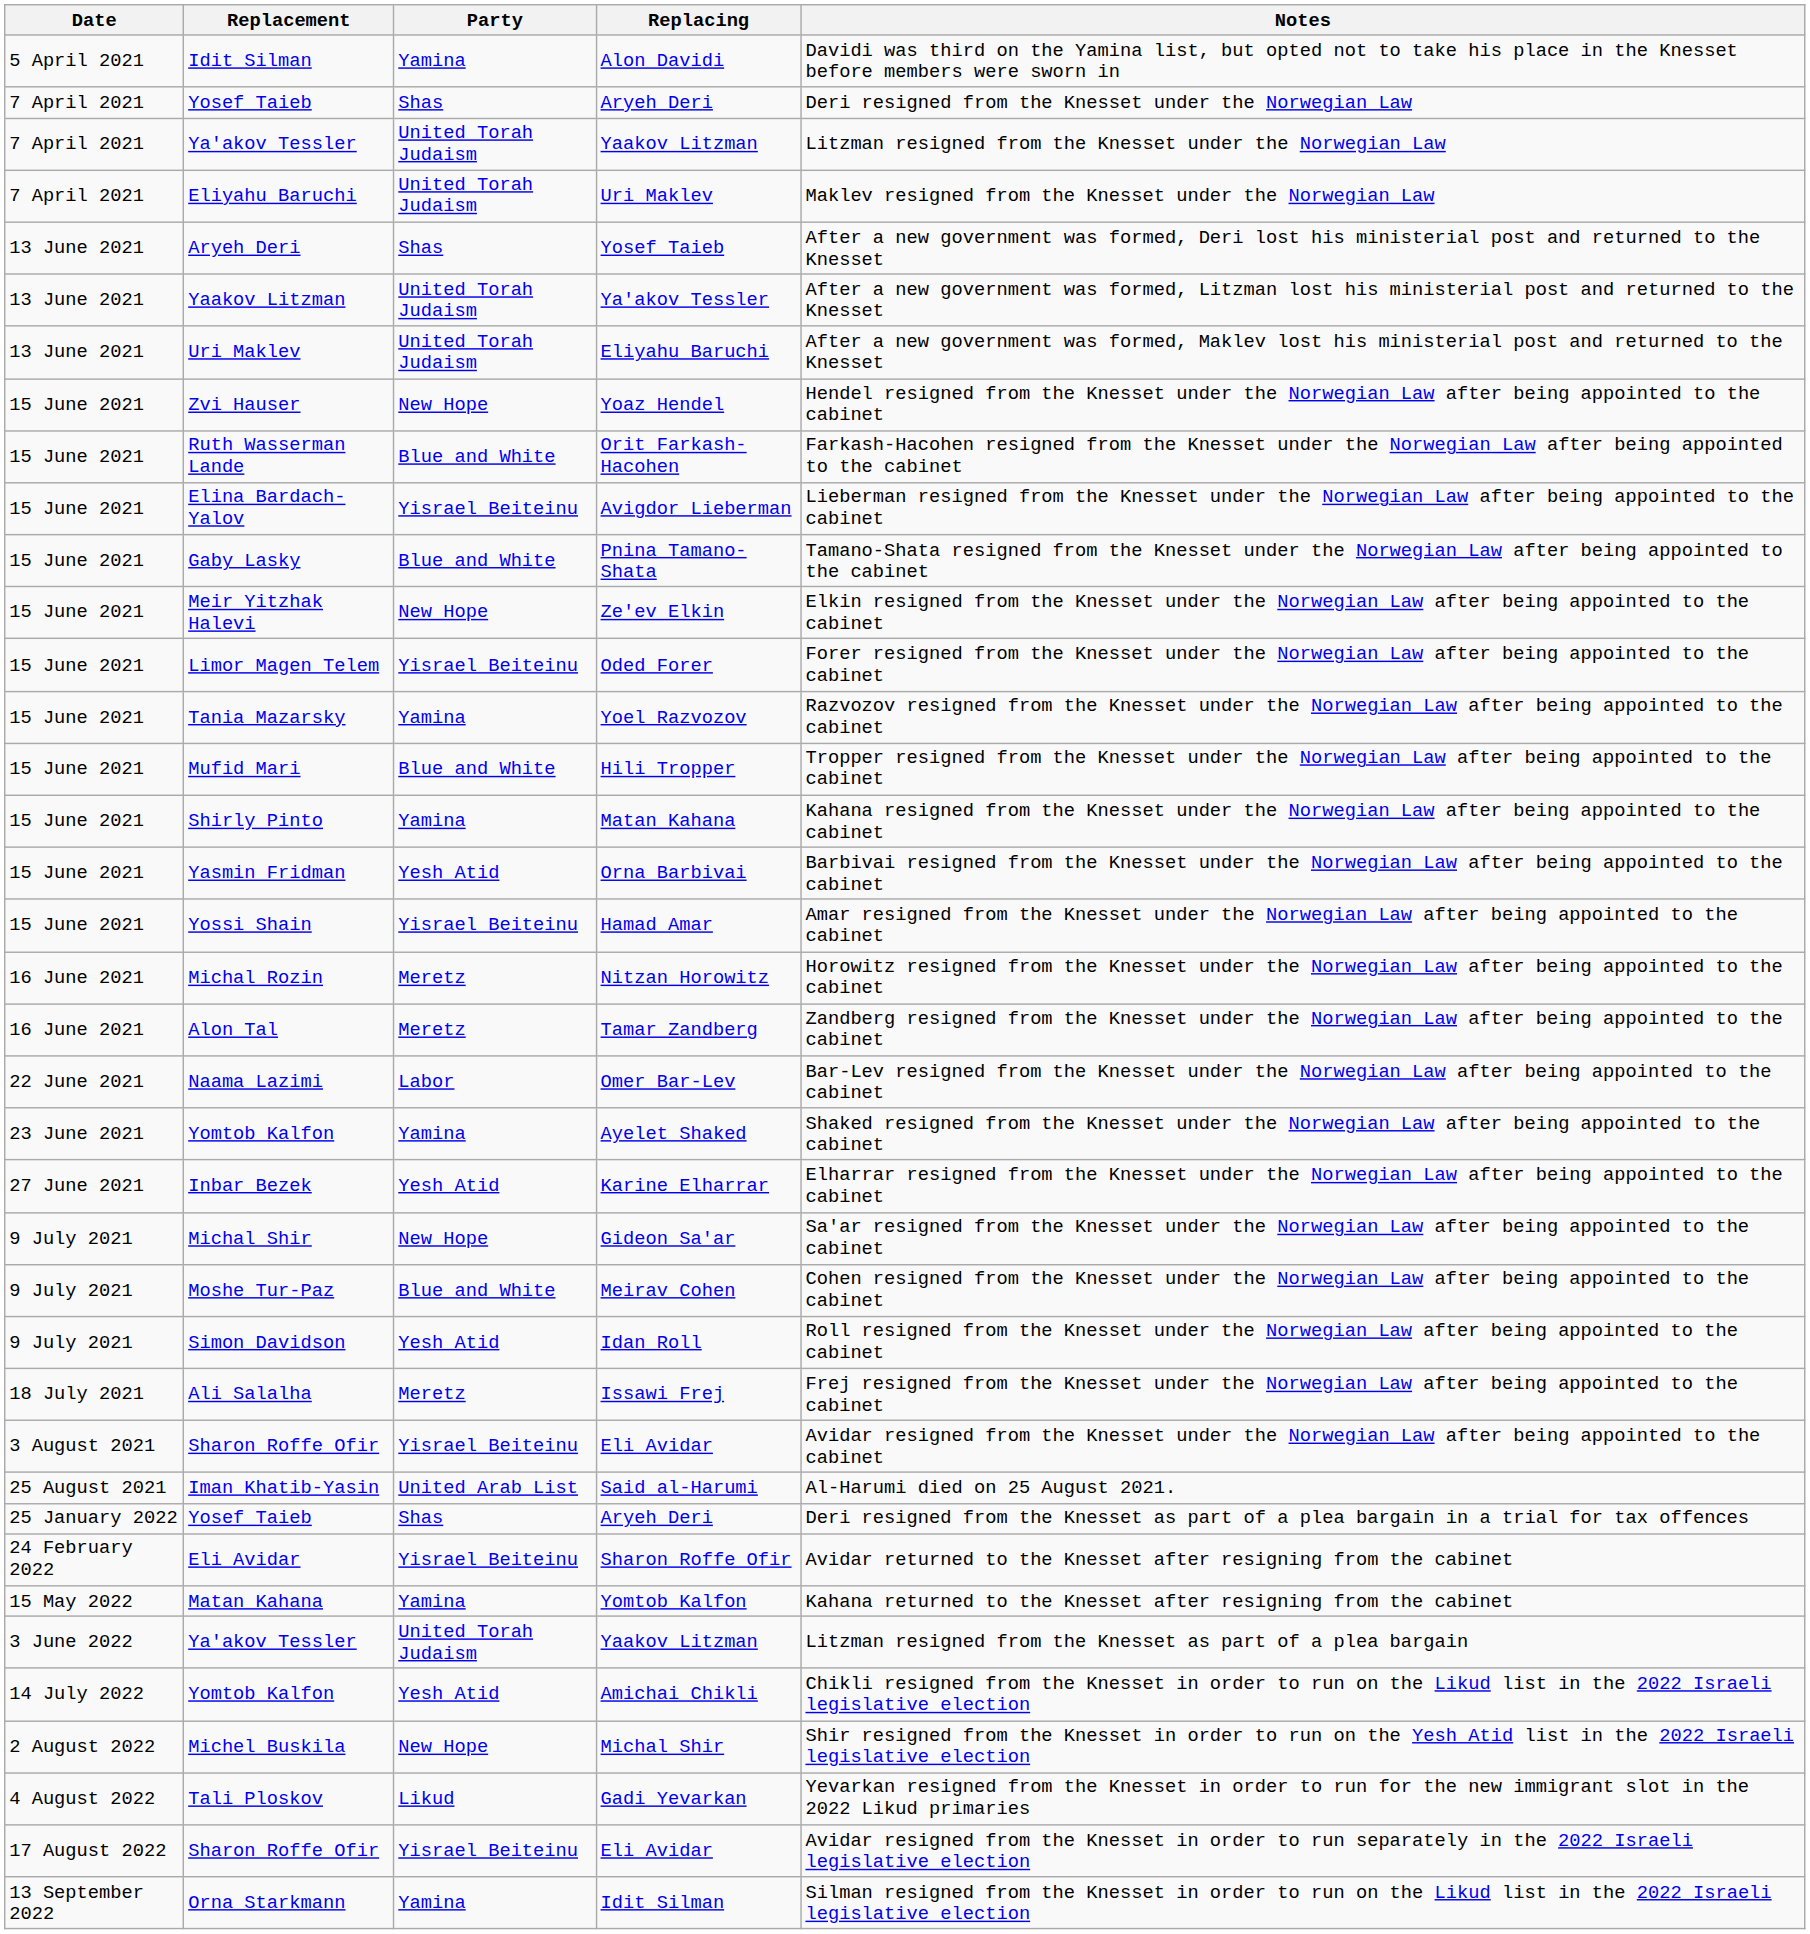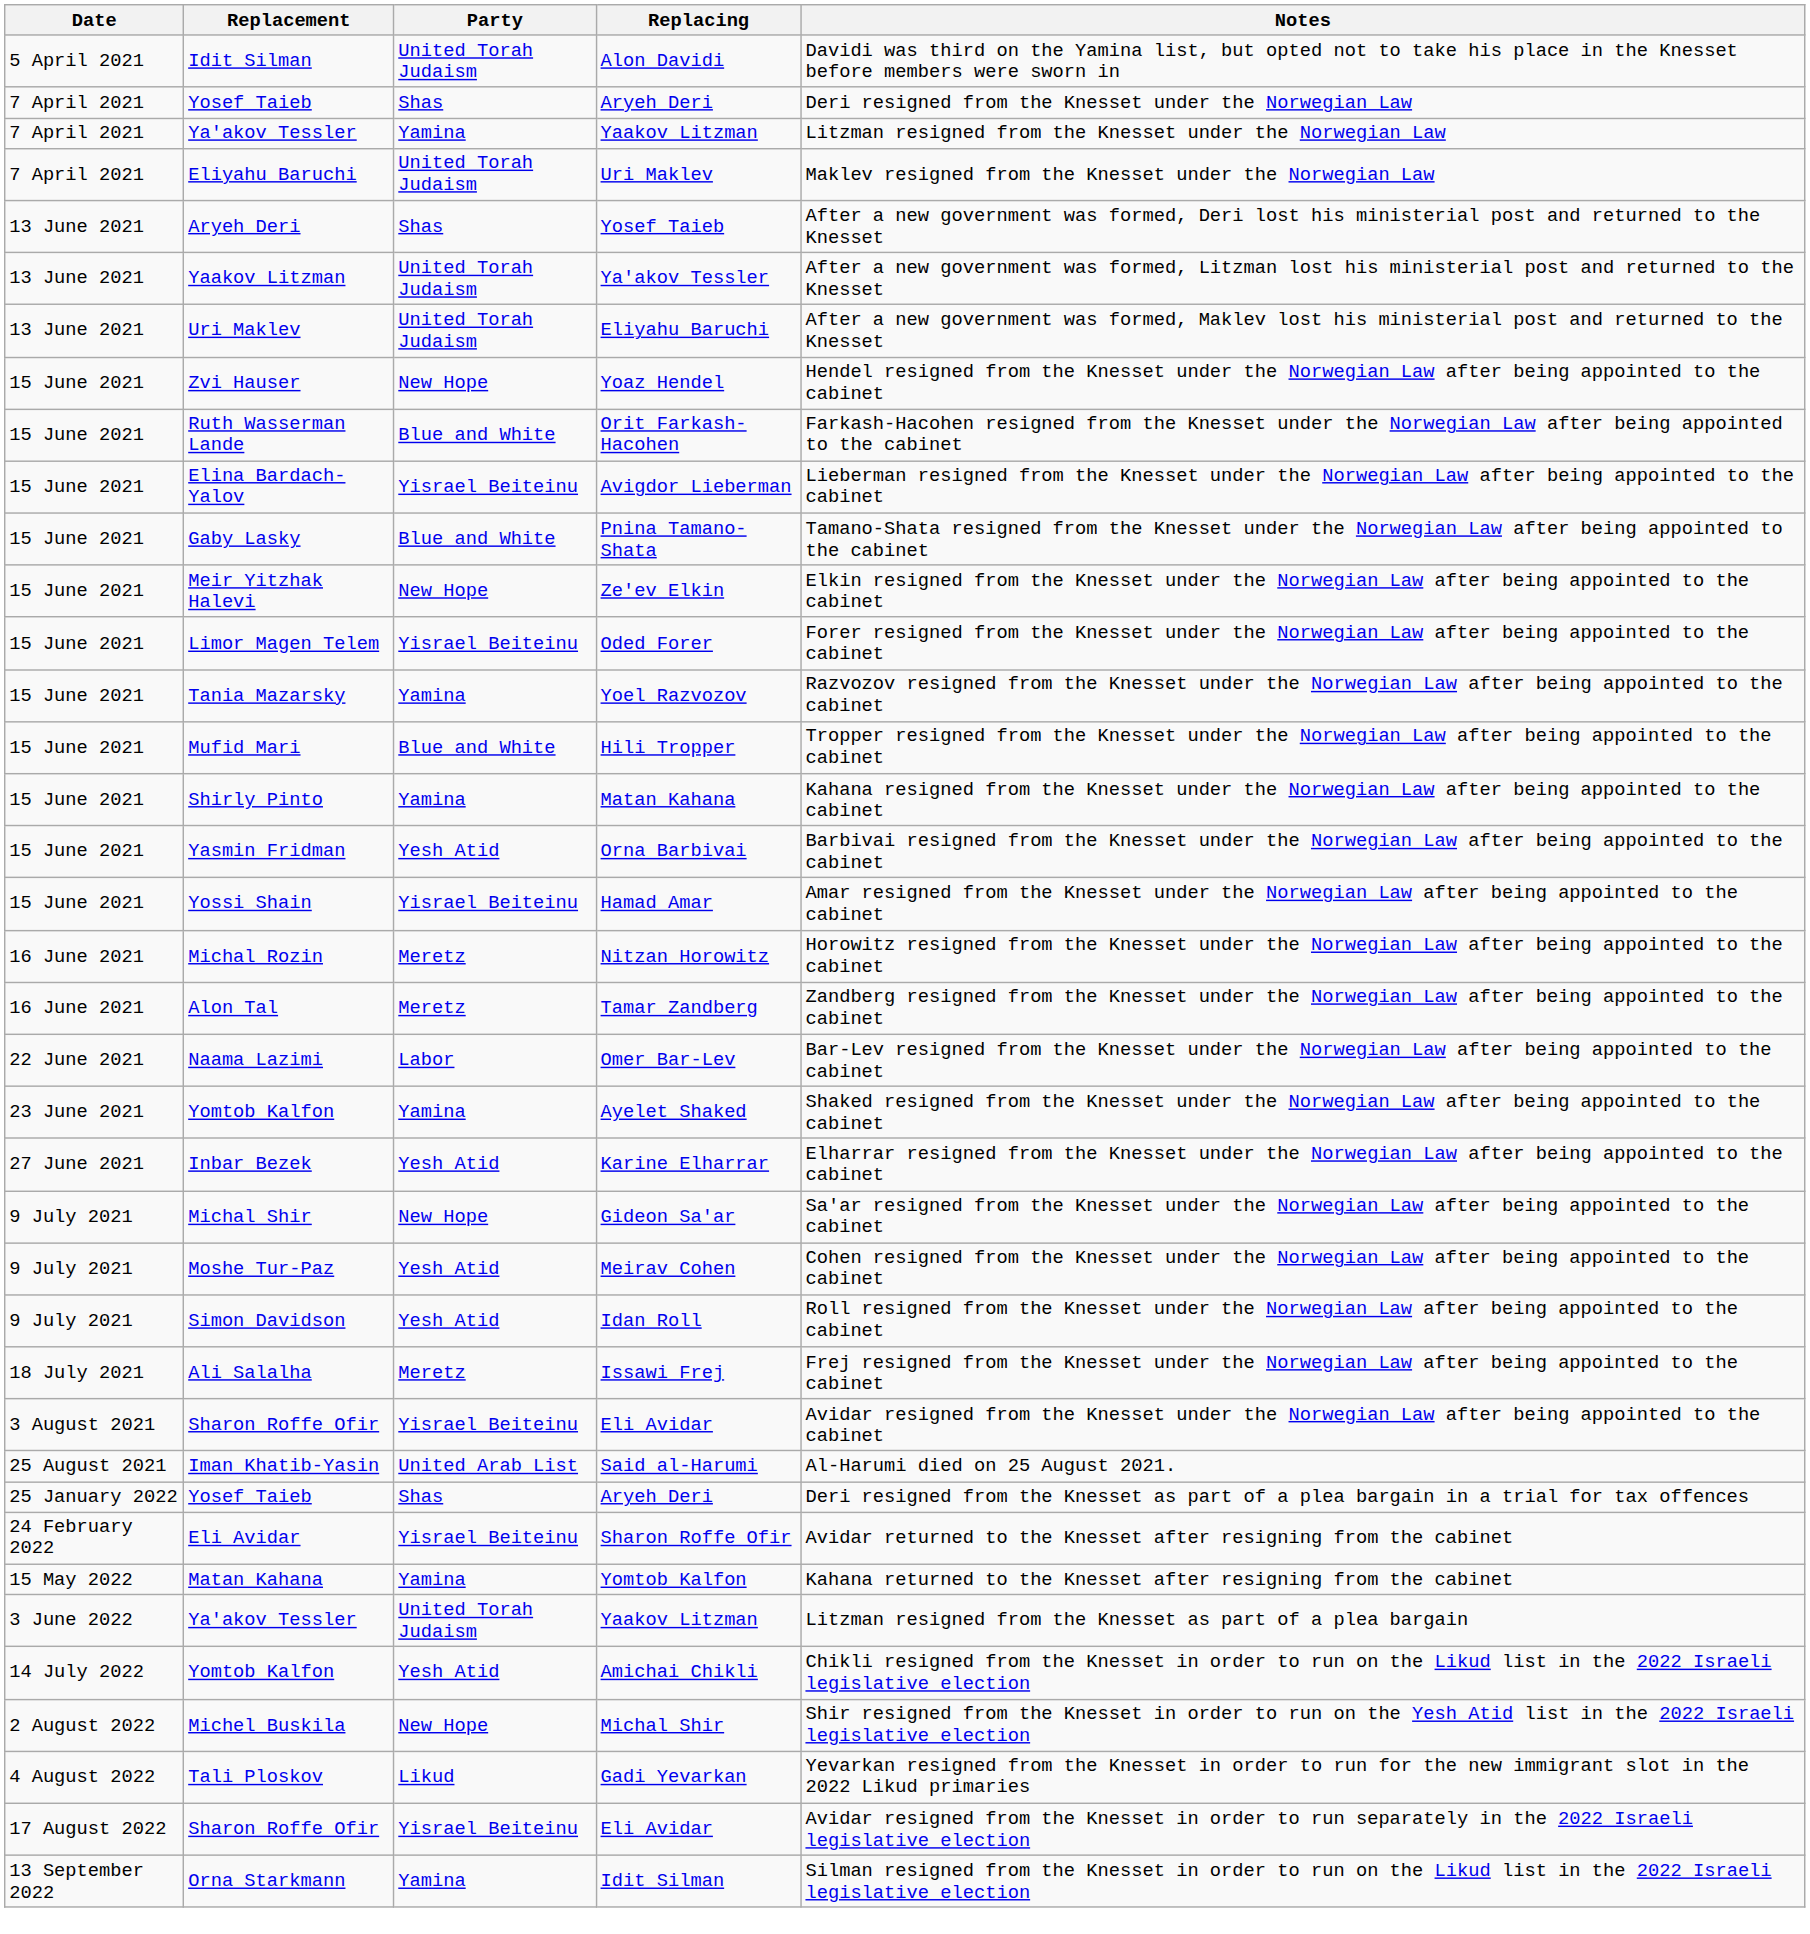Alon Davidi | Party: Yamina -> United Torah Judaism
7 April 2021 / Yaakov Litzman | Party: United Torah Judaism -> Yamina
Meirav Cohen | Party: Blue and White -> Yesh Atid
